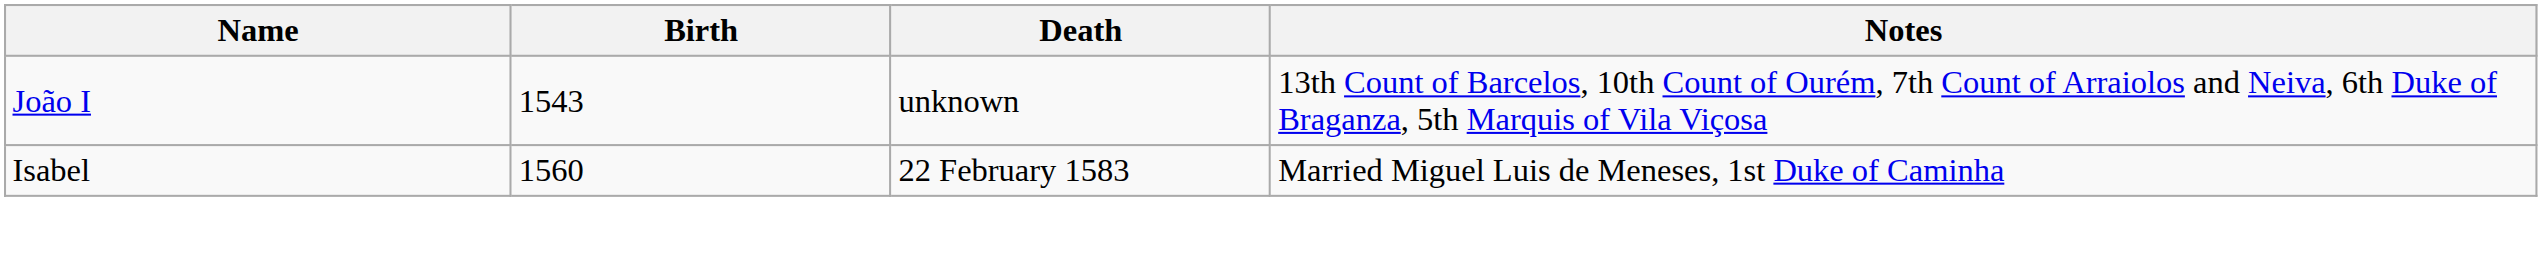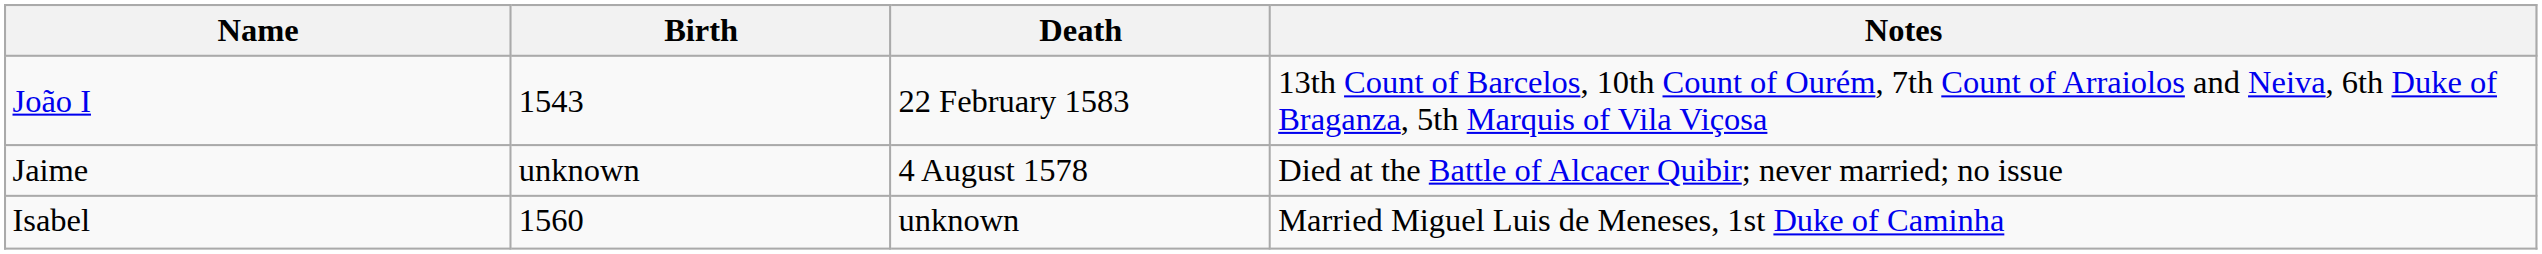João I | Death: unknown -> 22 February 1583
+ row: Jaime | unknown | 4 August 1578 | Died at the Battle of Alcacer Quibir; never married; no issue
Isabel | Death: 22 February 1583 -> unknown
